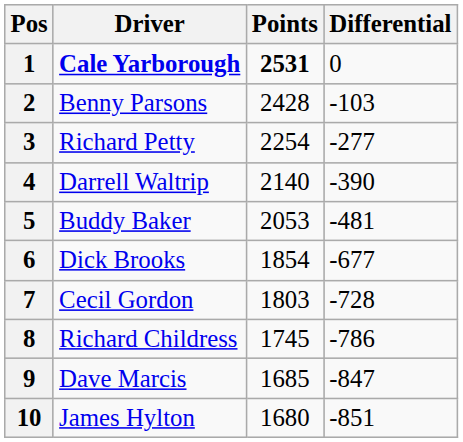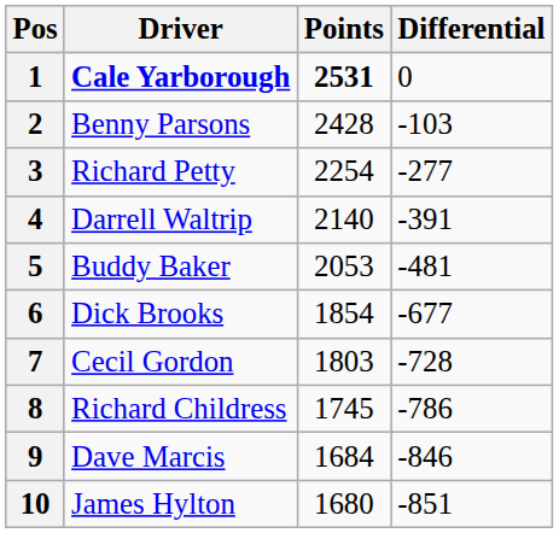4 | Differential: -390 -> -391
9 | Points: 1685 -> 1684
9 | Differential: -847 -> -846
